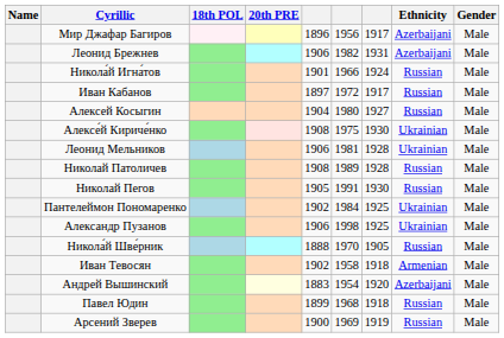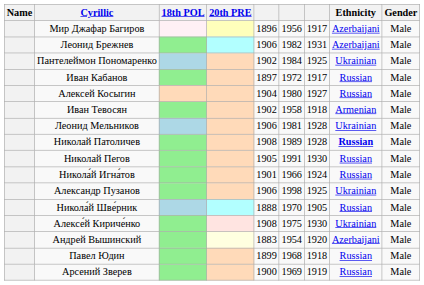rows swapped: Никола́й Игна́тов <-> Пантелеймон Пономаренко
rows swapped: Алексе́й Кириче́нко <-> Иван Тевосян
Николай Патоличев | Ethnicity: normal -> bold
